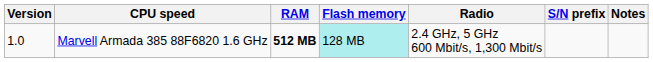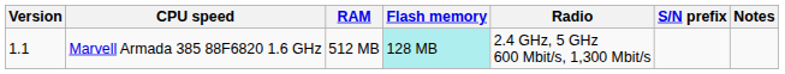Marvell Armada 385 88F6820 1.6 GHz | Version: 1.0 -> 1.1
Marvell Armada 385 88F6820 1.6 GHz | RAM: bold -> normal
